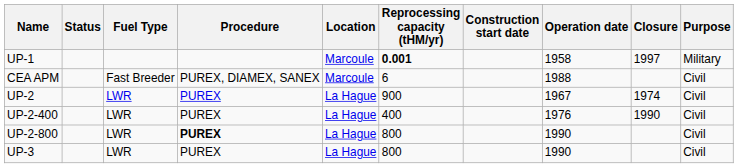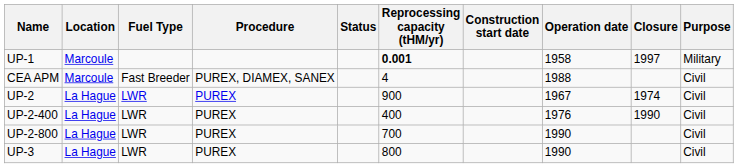columns swapped: Location <-> Status
CEA APM | Reprocessing capacity (tHM/yr): 6 -> 4
UP-2-800 | Procedure: bold -> normal
UP-2-800 | Reprocessing capacity (tHM/yr): 800 -> 700
